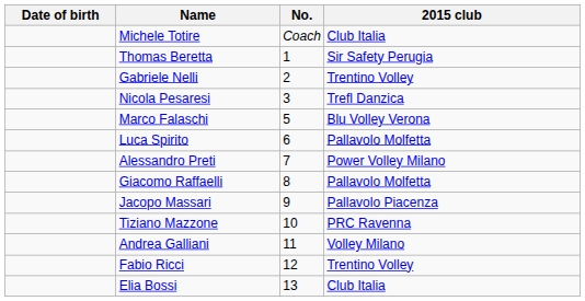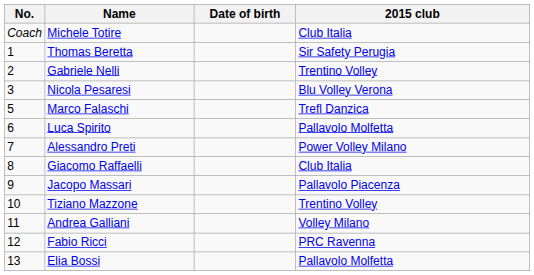columns swapped: No. <-> Date of birth
Nicola Pesaresi | 2015 club: Trefl Danzica -> Blu Volley Verona
Marco Falaschi | 2015 club: Blu Volley Verona -> Trefl Danzica
Giacomo Raffaelli | 2015 club: Pallavolo Molfetta -> Club Italia
Tiziano Mazzone | 2015 club: PRC Ravenna -> Trentino Volley
Fabio Ricci | 2015 club: Trentino Volley -> PRC Ravenna
Elia Bossi | 2015 club: Club Italia -> Pallavolo Molfetta
